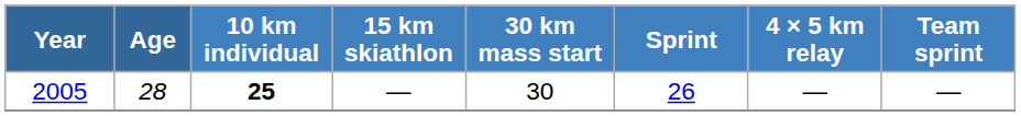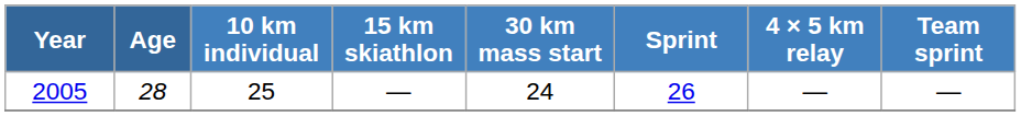2005 | 10 km individual: bold -> normal
2005 | 30 km mass start: 30 -> 24
